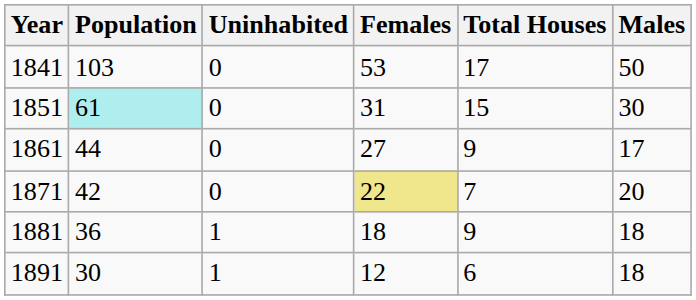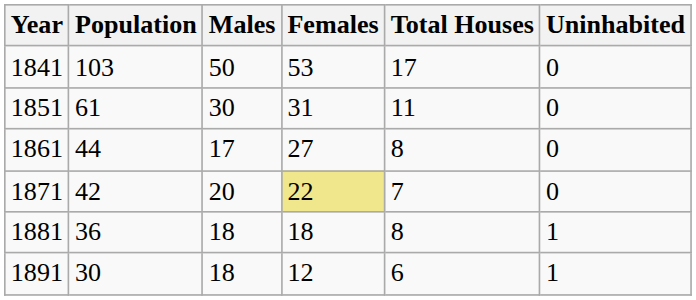columns swapped: Males <-> Uninhabited
1851 | Population: paleturquoise background -> no background
1851 | Total Houses: 15 -> 11
1861 | Total Houses: 9 -> 8
1881 | Total Houses: 9 -> 8
